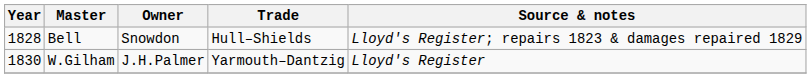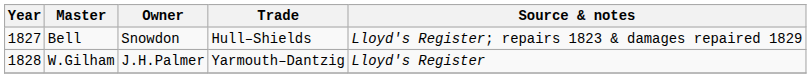Bell | Year: 1828 -> 1827
W.Gilham | Year: 1830 -> 1828
